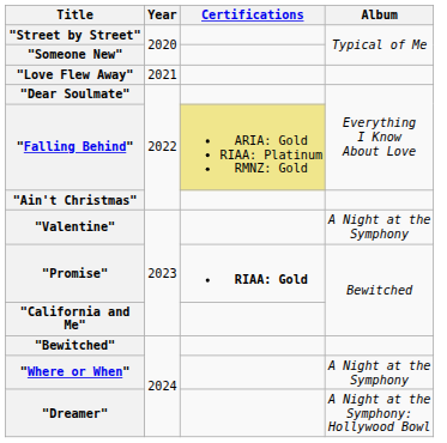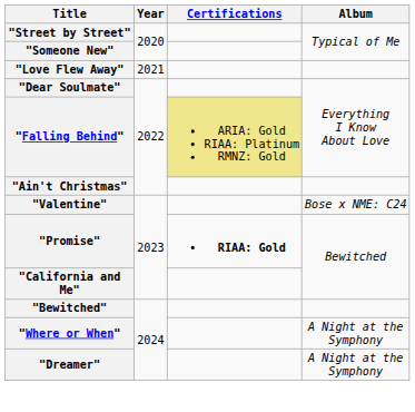"Valentine" | Album: A Night at the Symphony -> Bose x NME: C24
"Dreamer" | Album: A Night at the Symphony: Hollywood Bowl -> A Night at the Symphony
